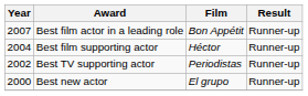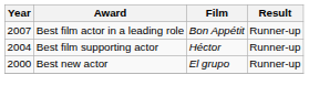- row: 2002 | Best TV supporting actor | Periodistas | Runner-up
